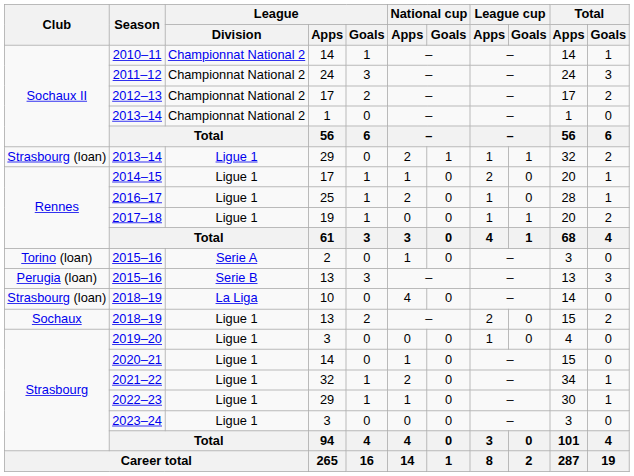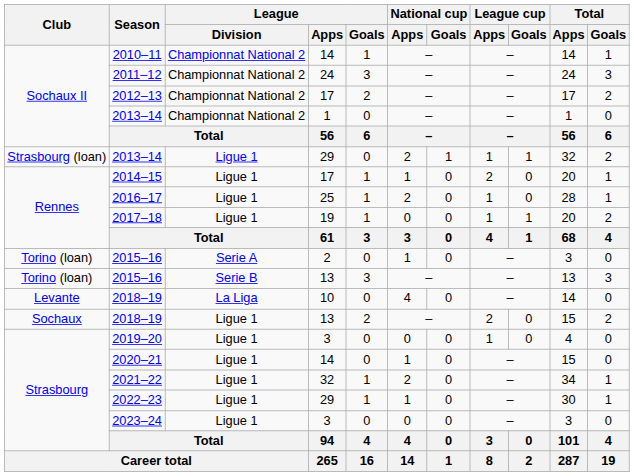2015–16 / 13 | Club: Perugia (loan) -> Torino (loan)
2018–19 / 10 | Club: Strasbourg (loan) -> Levante
